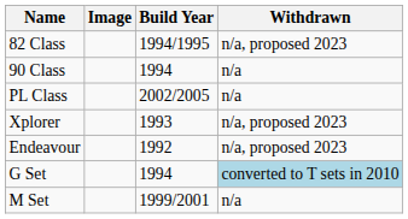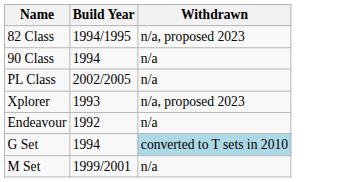- column: Image
Endeavour | Withdrawn: n/a, proposed 2023 -> n/a
